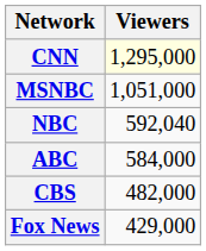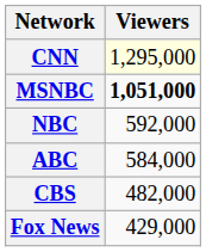MSNBC | Viewers: normal -> bold
NBC | Viewers: 592,040 -> 592,000
